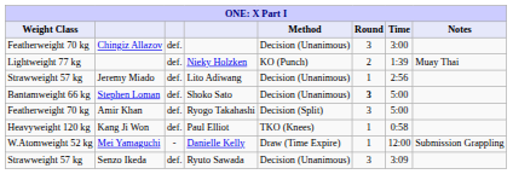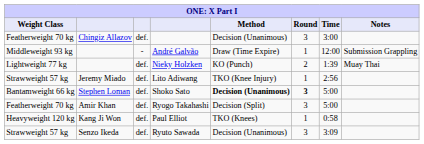+ row: Middleweight 93 kg | - | André Galvão | Draw (Time Expire) | 1 | 12:00 | Submission Grappling
Lito Adiwang | Method: Decision (Unanimous) -> TKO (Knee Injury)
Shoko Sato | Method: normal -> bold
- row: W.Atomweight 52 kg | Mei Yamaguchi | - | Danielle Kelly | Draw (Time Expire) | 1 | 12:00 | Submission Grappling
